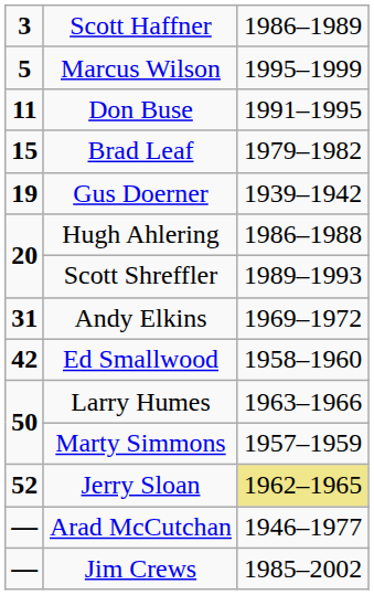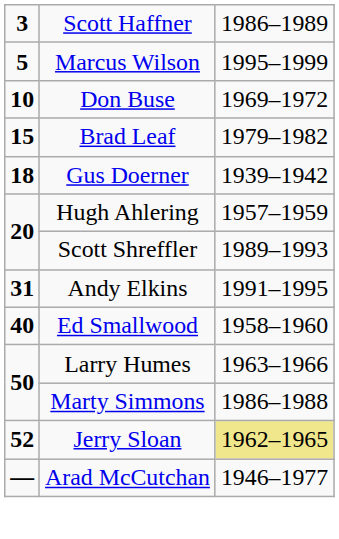Don Buse | column 1: 11 -> 10
Don Buse | column 3: 1991–1995 -> 1969–1972
Gus Doerner | column 1: 19 -> 18
Hugh Ahlering | column 3: 1986–1988 -> 1957–1959
Andy Elkins | column 3: 1969–1972 -> 1991–1995
Ed Smallwood | column 1: 42 -> 40
Marty Simmons | column 3: 1957–1959 -> 1986–1988
- row: — | Jim Crews | 1985–2002
